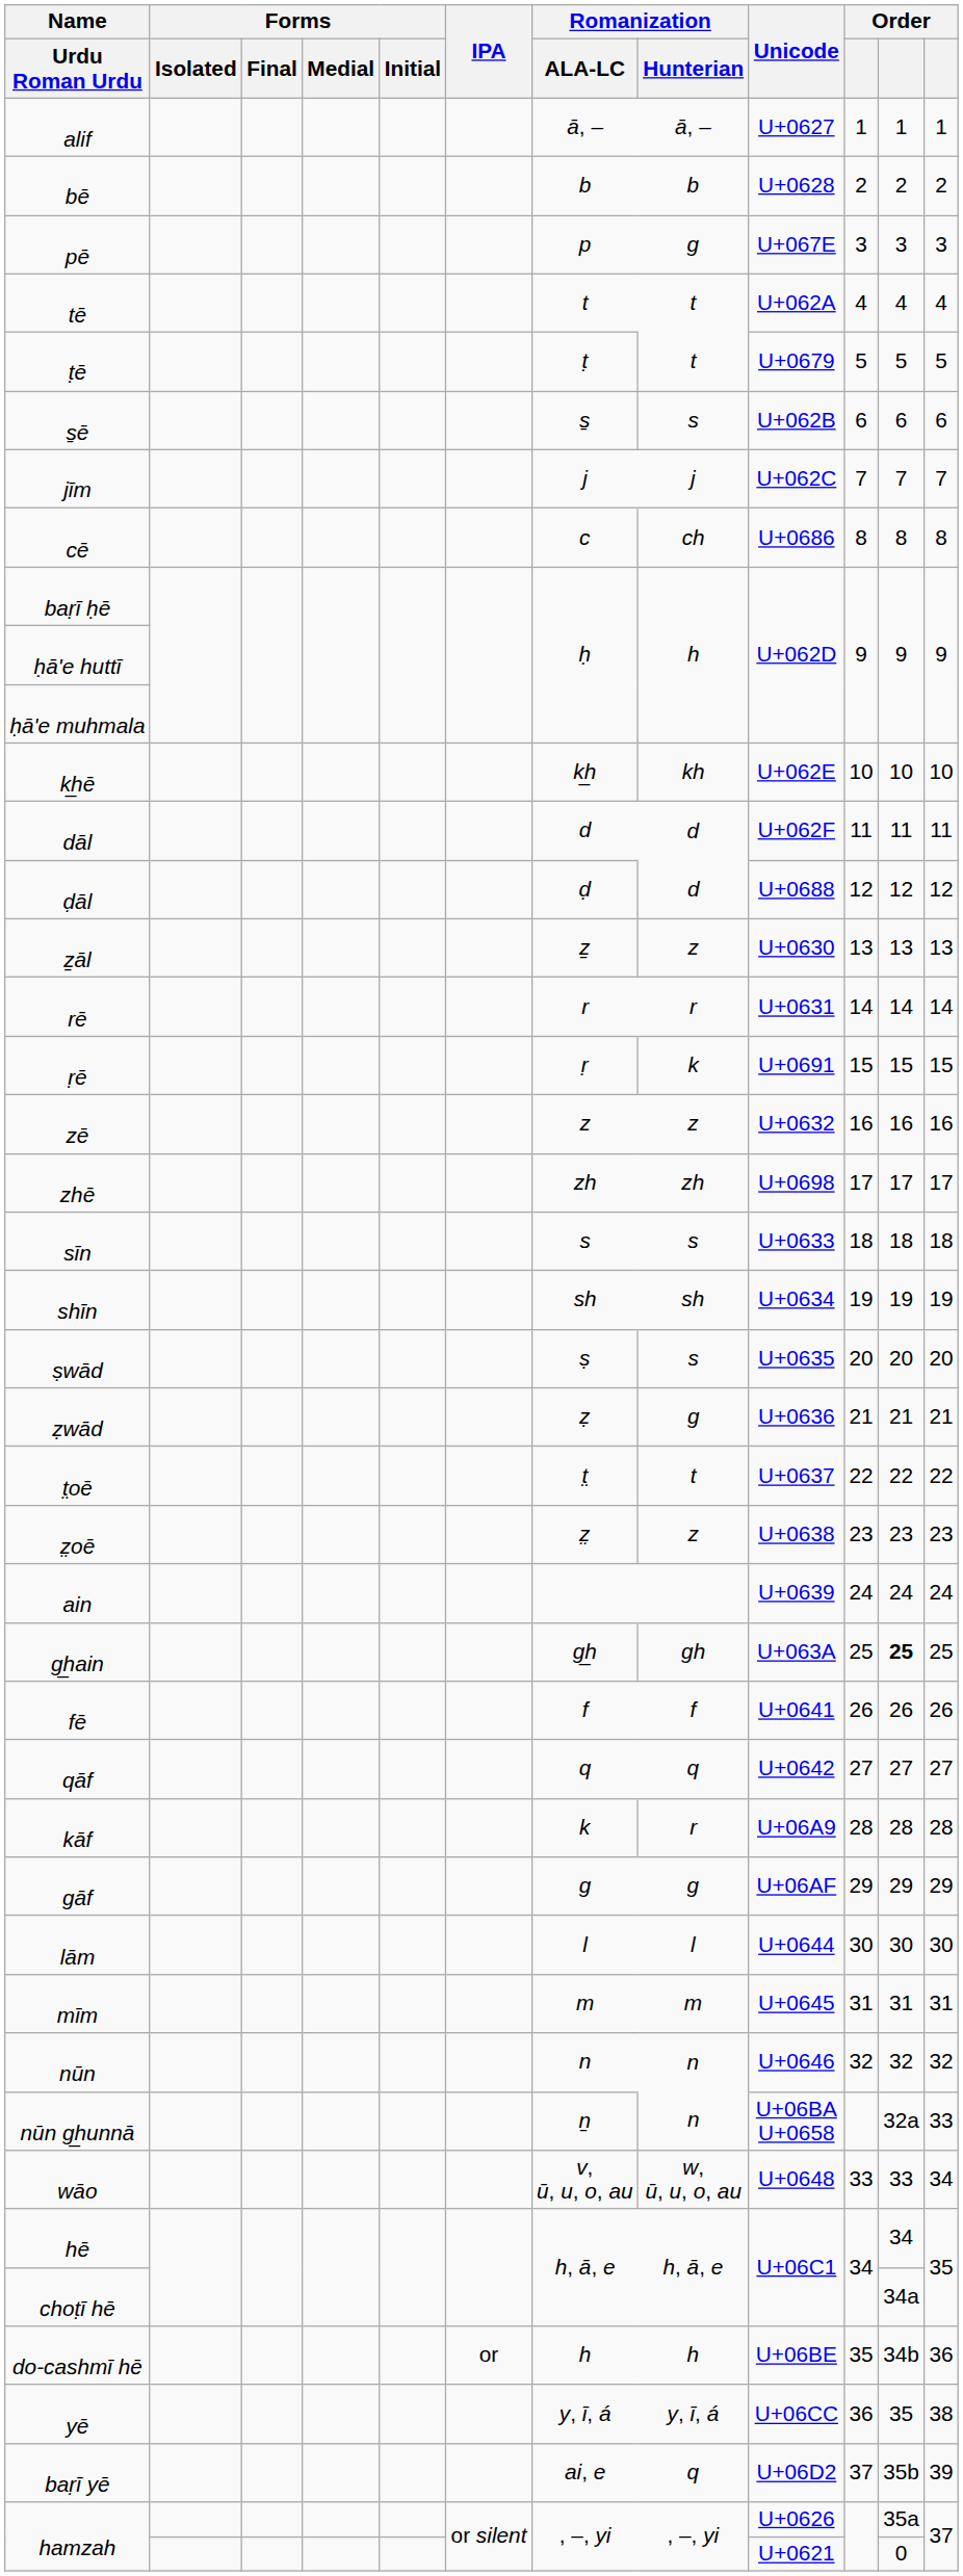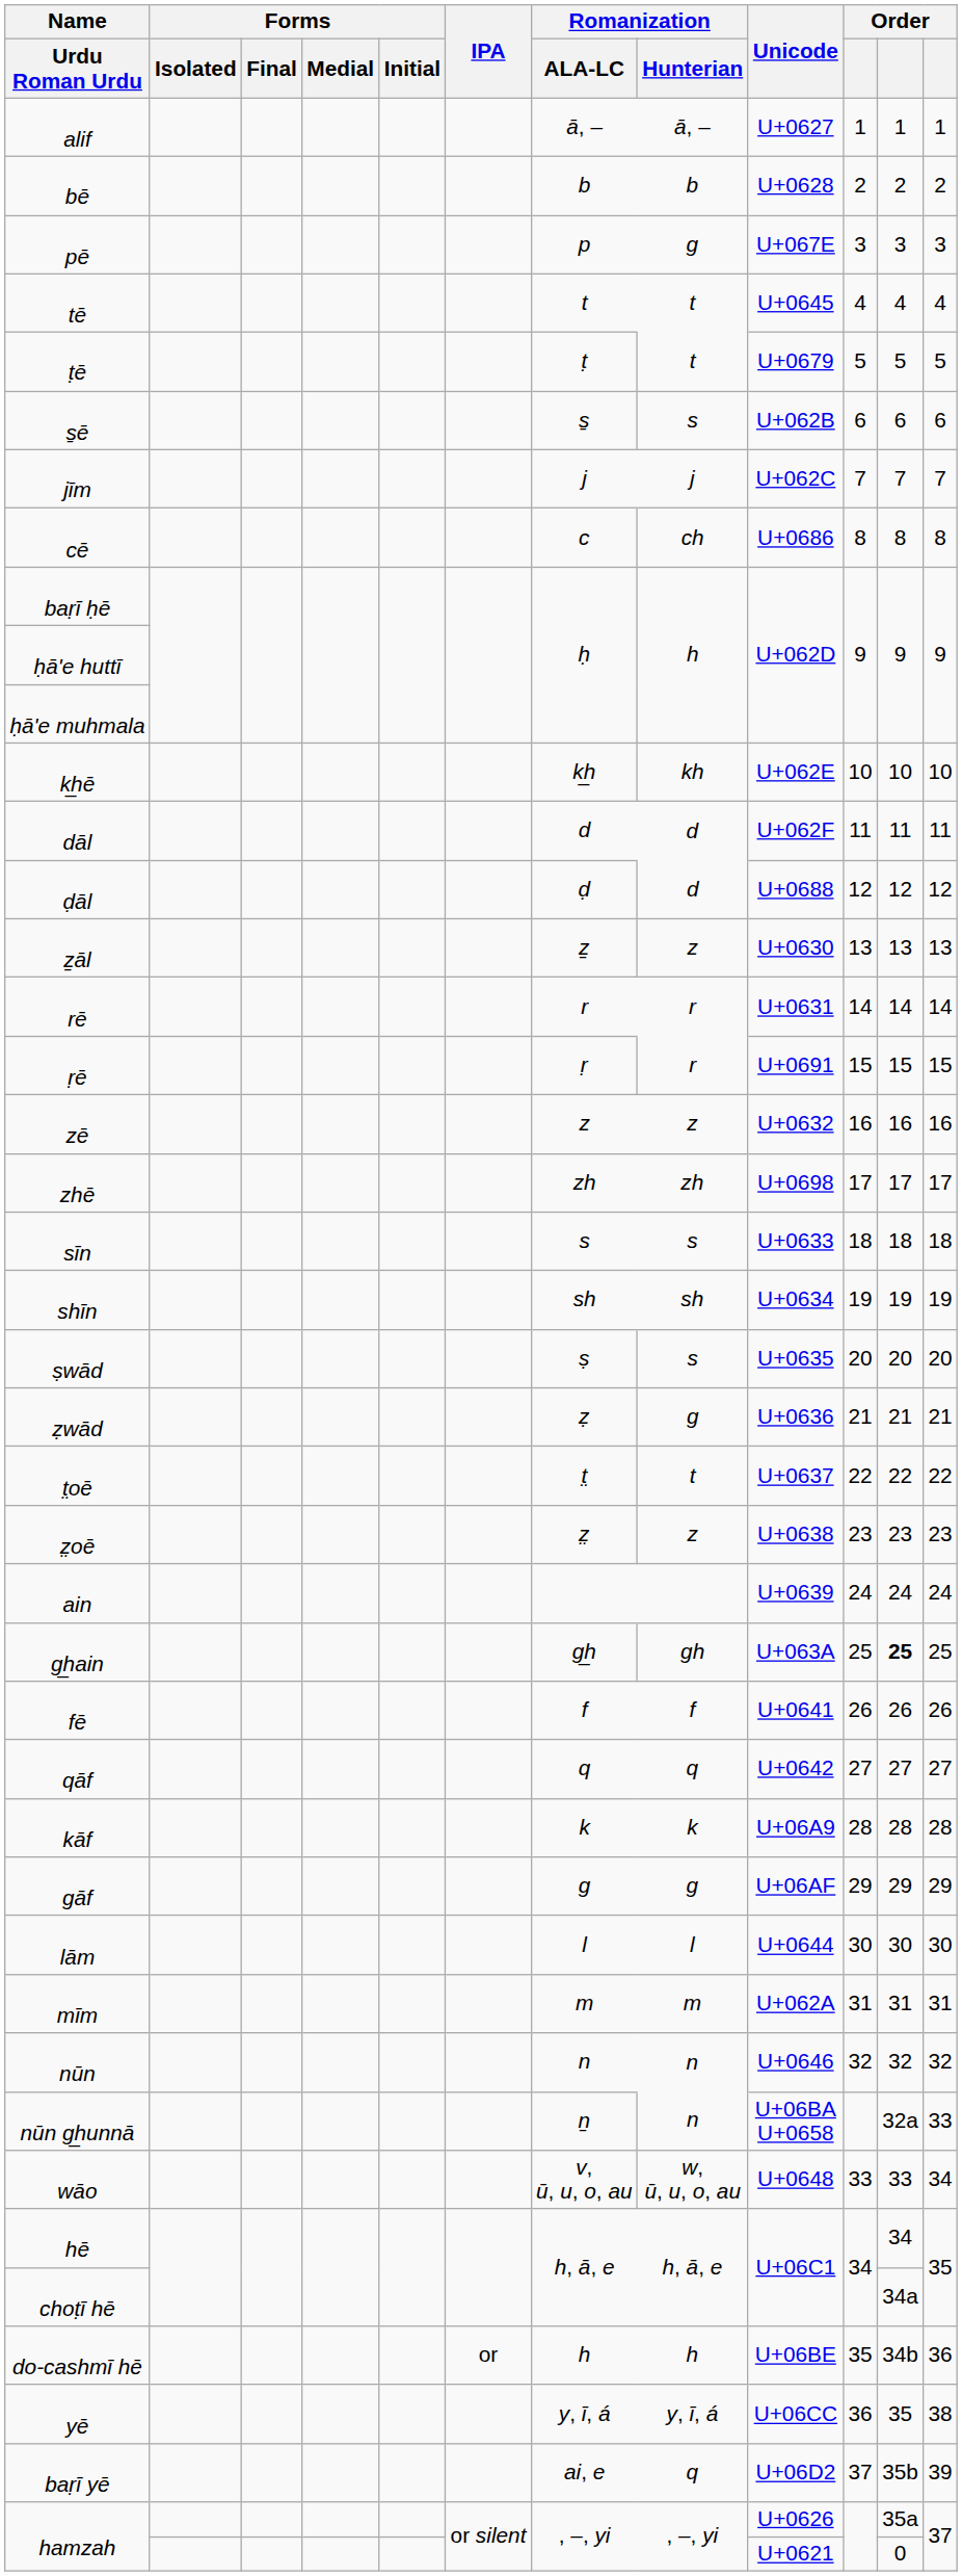tē | Unicode: U+062A -> U+0645
ṛē | Romanization / Hunterian: k -> r
kāf | Romanization / Hunterian: r -> k
mīm | Unicode: U+0645 -> U+062A
